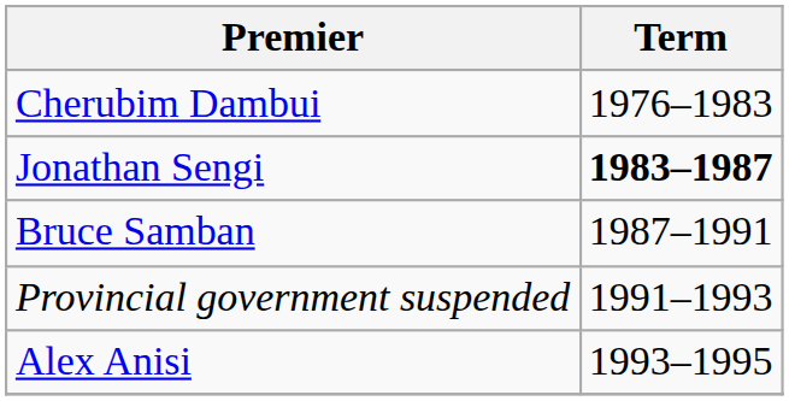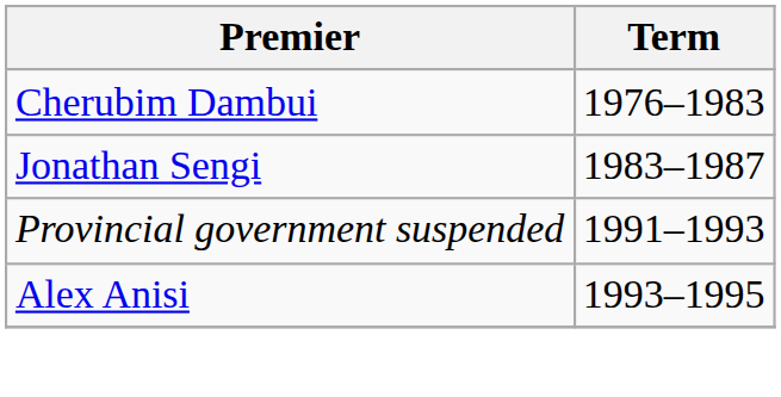Jonathan Sengi | Term: bold -> normal
- row: Bruce Samban | 1987–1991
